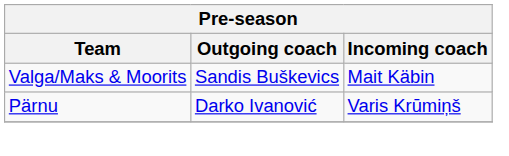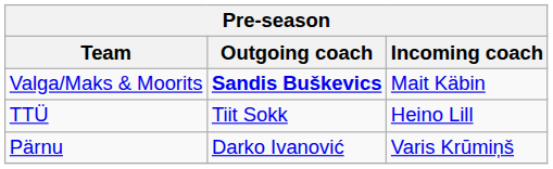Valga/Maks & Moorits | Outgoing coach: normal -> bold
+ row: TTÜ | Tiit Sokk | Heino Lill
